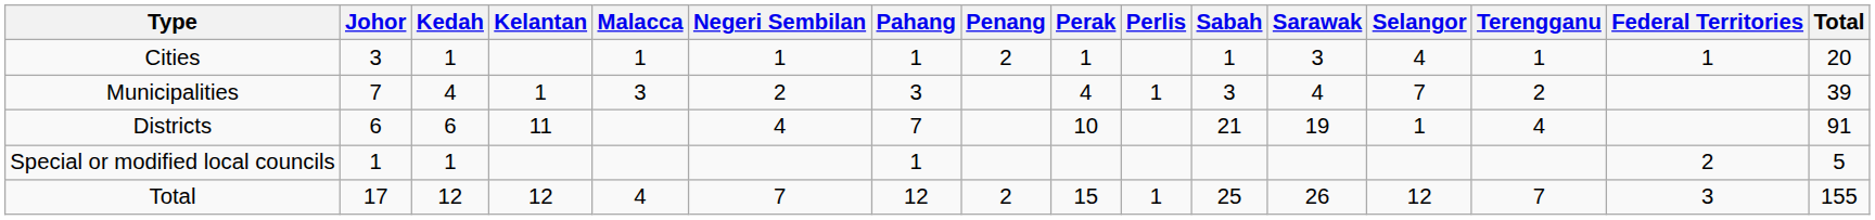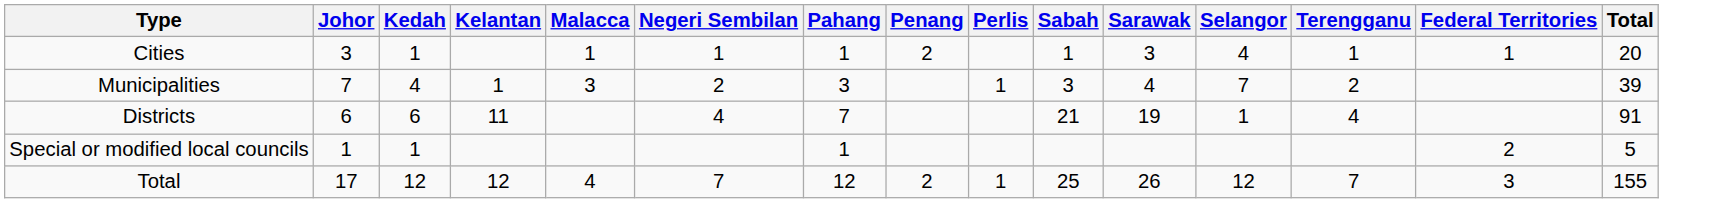- column: Perak | 1 | 4 | 10 | 15
